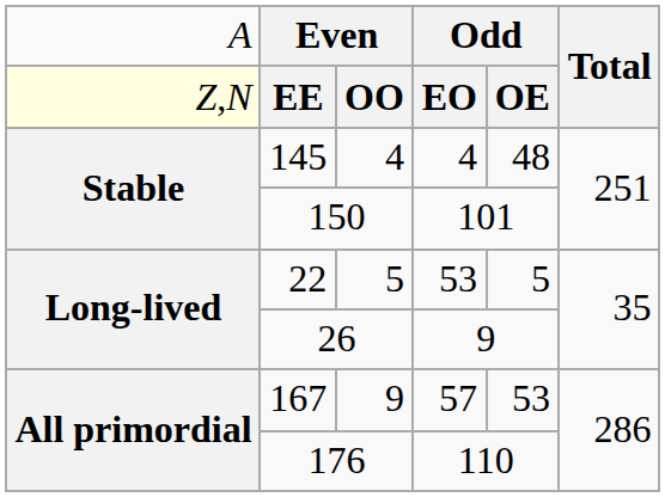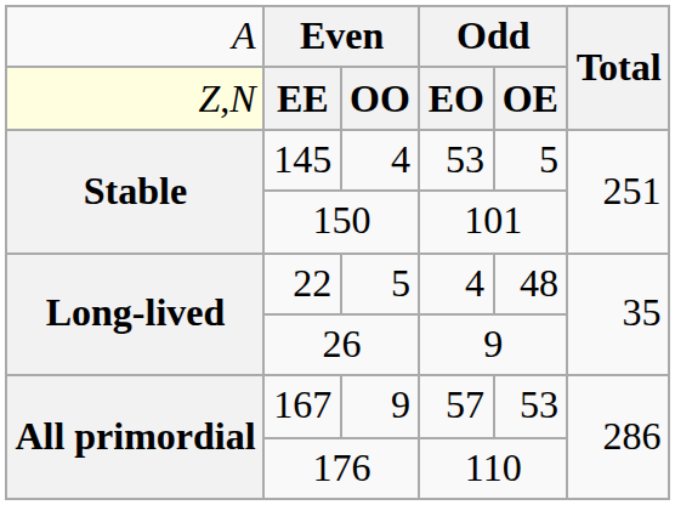145 | column 4: 4 -> 53
145 | column 5: 48 -> 5
22 | column 4: 53 -> 4
22 | column 5: 5 -> 48
